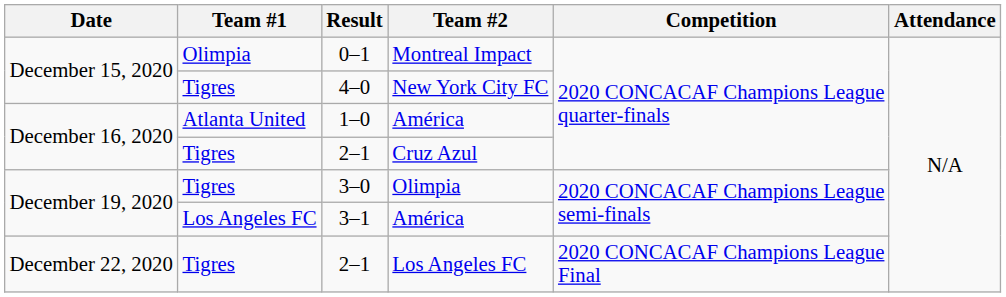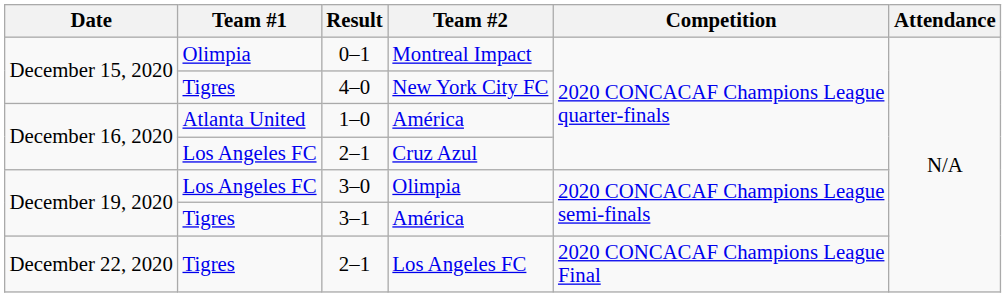2–1 / Cruz Azul | Team #1: Tigres -> Los Angeles FC
3–0 | Team #1: Tigres -> Los Angeles FC
3–1 | Team #1: Los Angeles FC -> Tigres
